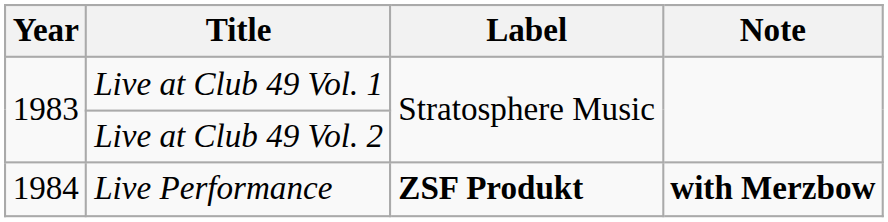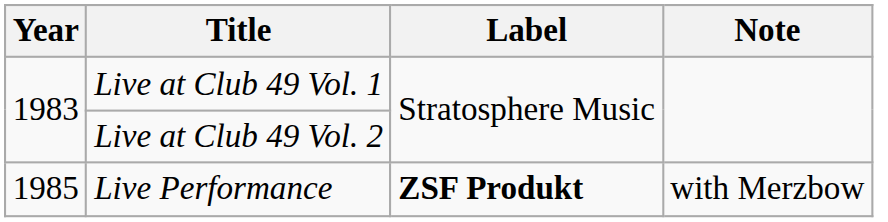Live Performance | Year: 1984 -> 1985
Live Performance | Note: bold -> normal
